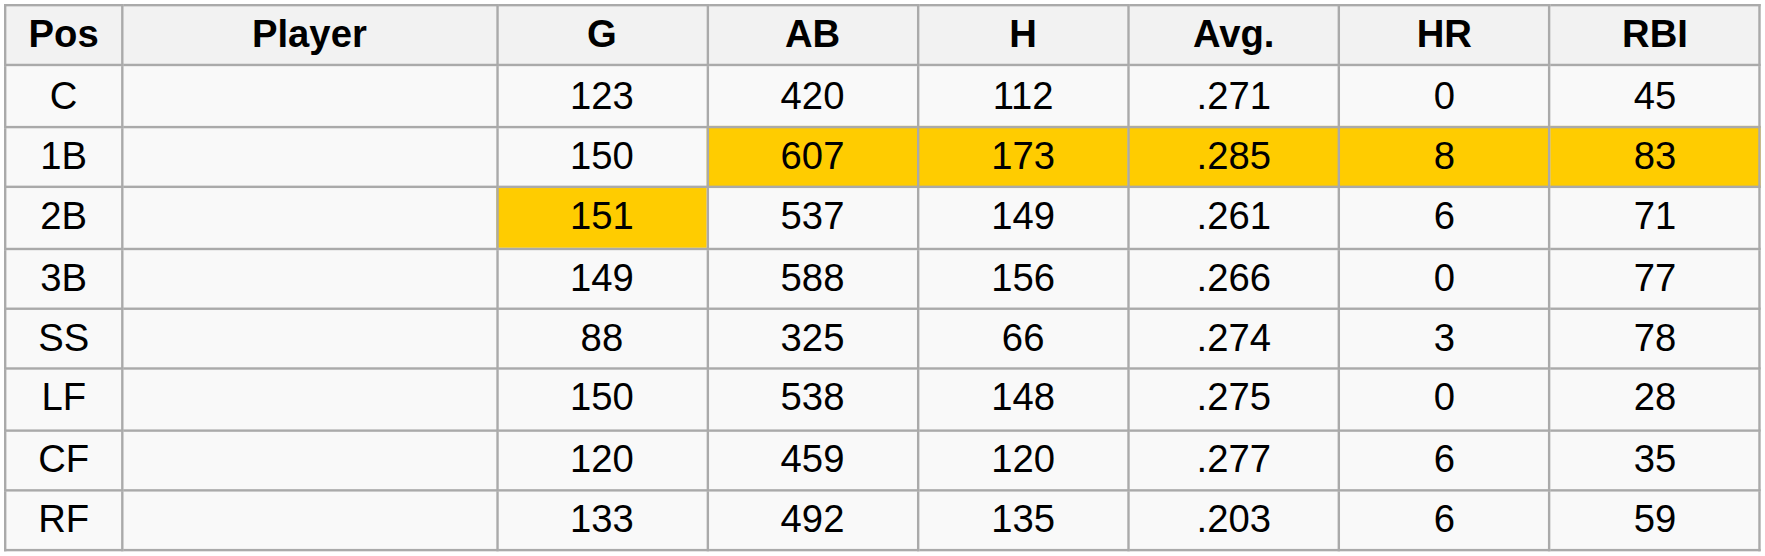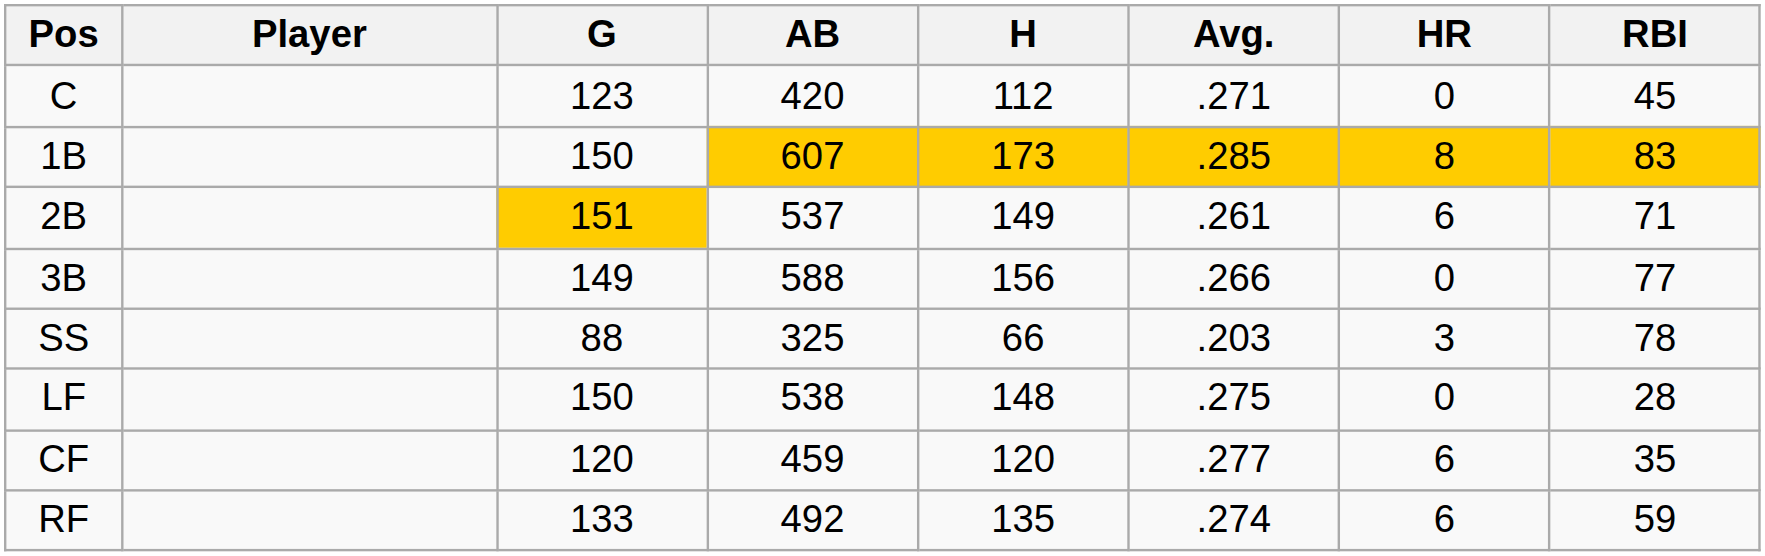SS | Avg.: .274 -> .203
RF | Avg.: .203 -> .274
